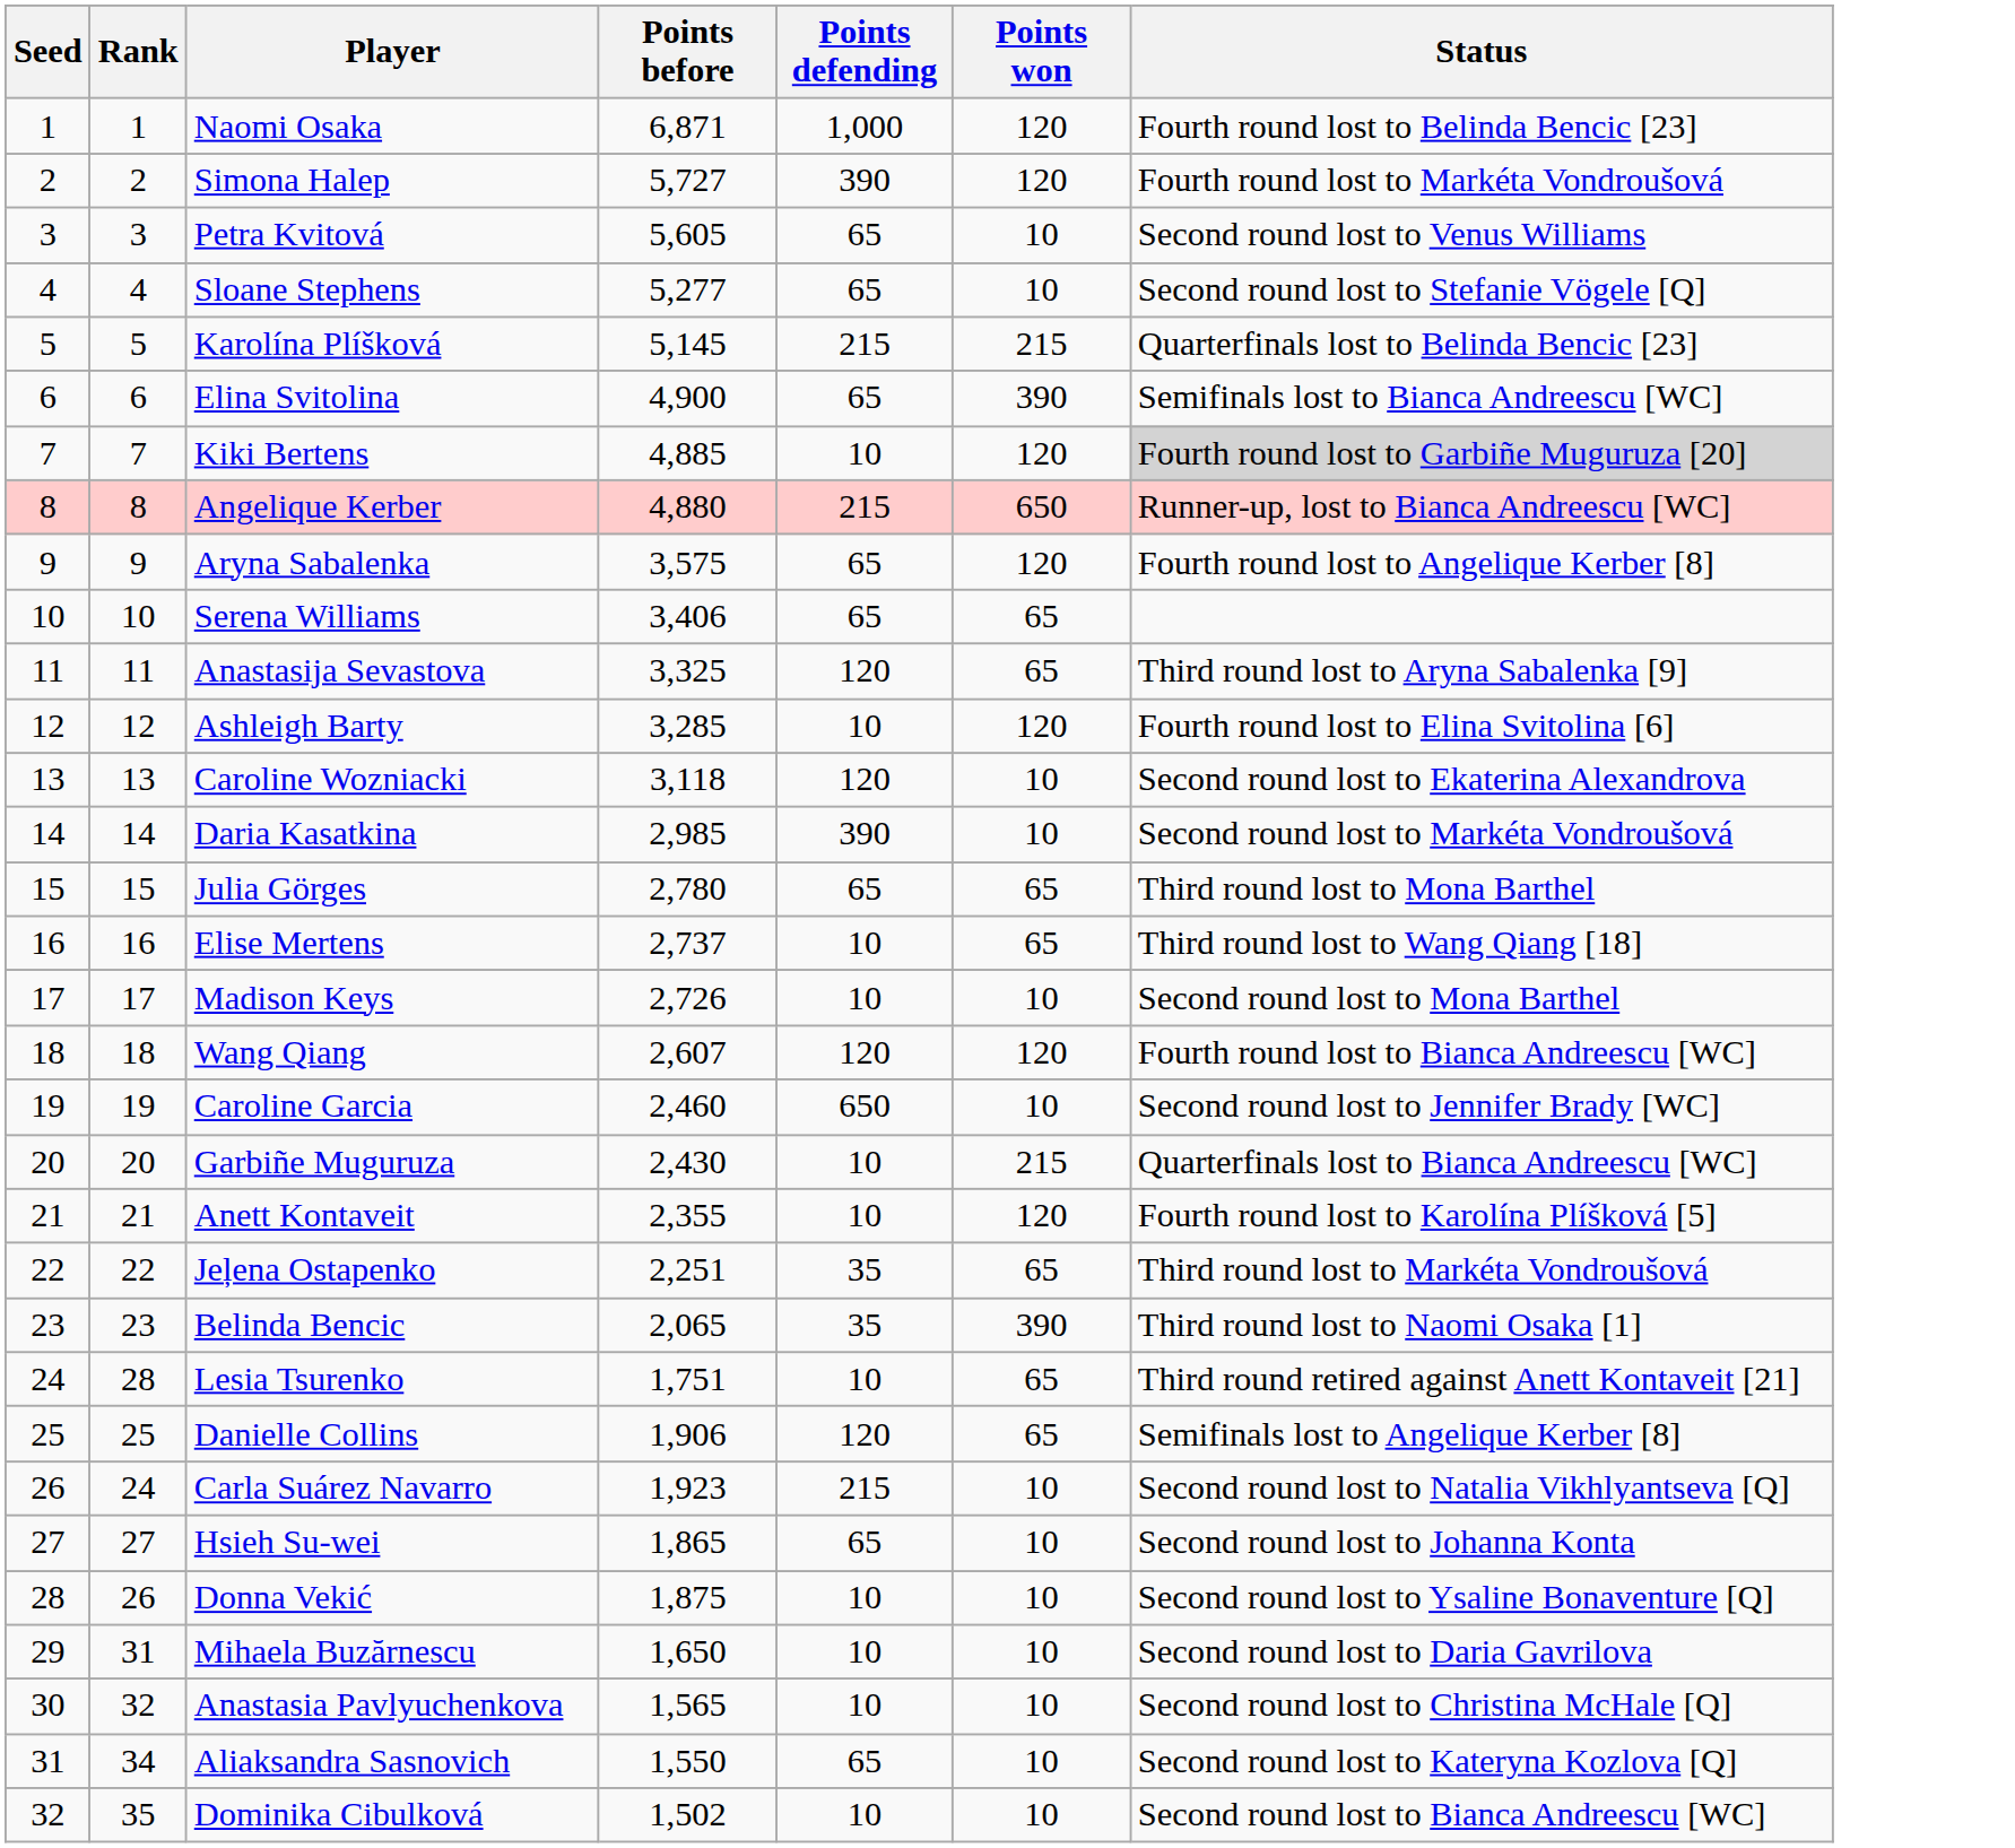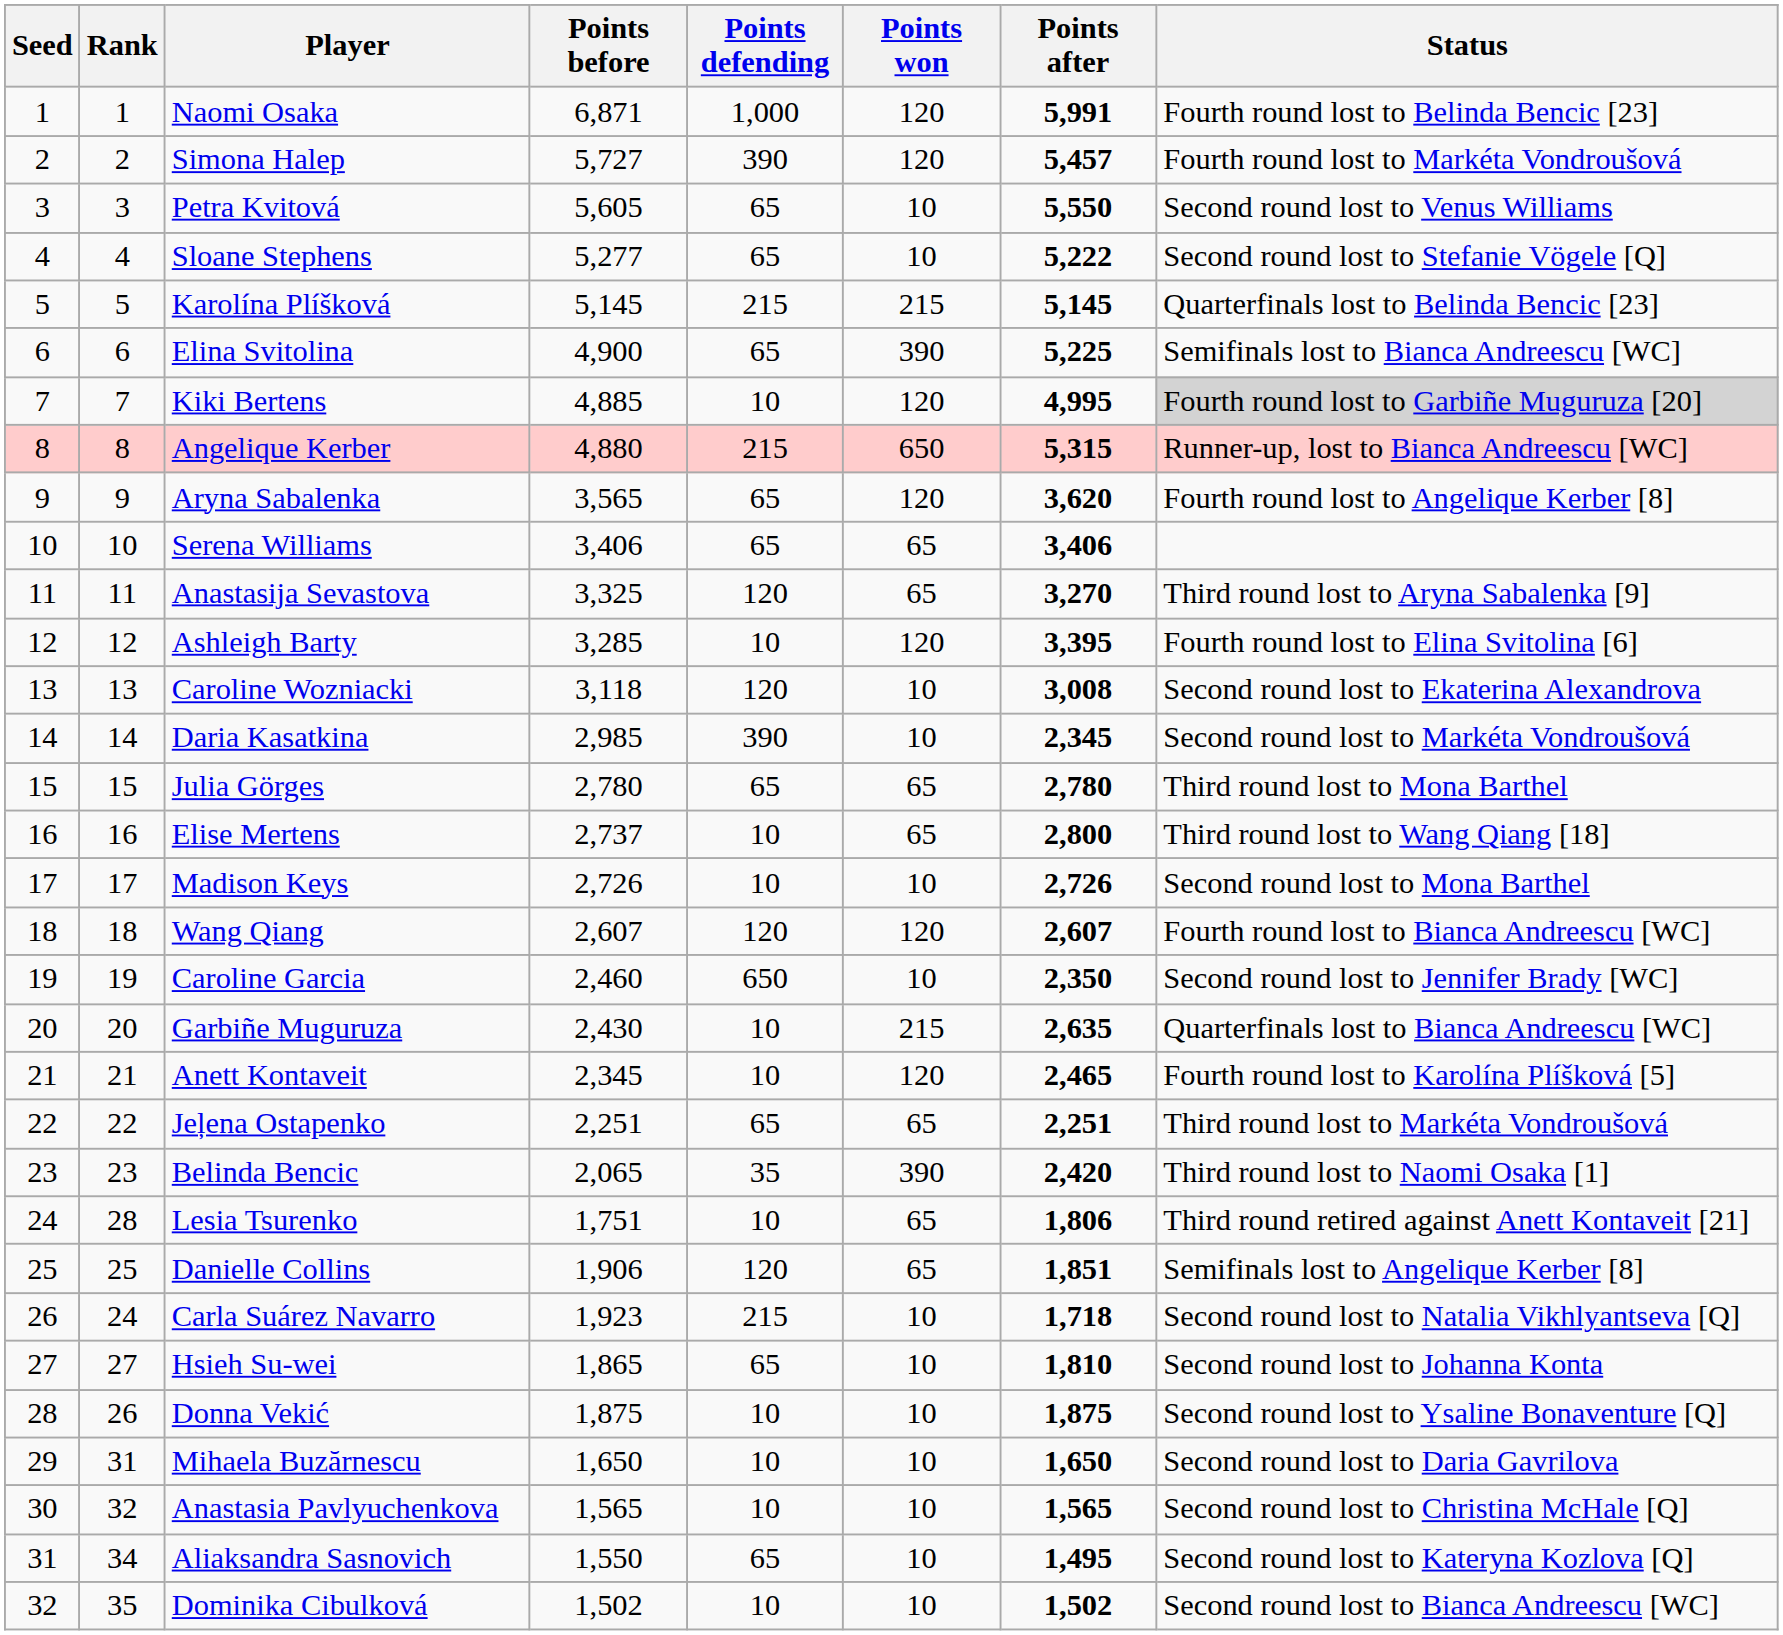+ column: Points after | 5,991 | 5,457 | 5,550 | 5,222 | 5,145 | 5,225 | 4,995 | 5,315 | 3,620 | 3,406 | 3,270 | 3,395 | 3,008 | 2,345 | 2,780 | 2,800 | 2,726 | 2,607 | 2,350 | 2,635 | 2,465 | 2,251 | 2,420 | 1,806 | 1,851 | 1,718 | 1,810 | 1,875 | 1,650 | 1,565 | 1,495 | 1,502
Aryna Sabalenka | Points before: 3,575 -> 3,565
Anett Kontaveit | Points before: 2,355 -> 2,345
Jeļena Ostapenko | Points defending: 35 -> 65
